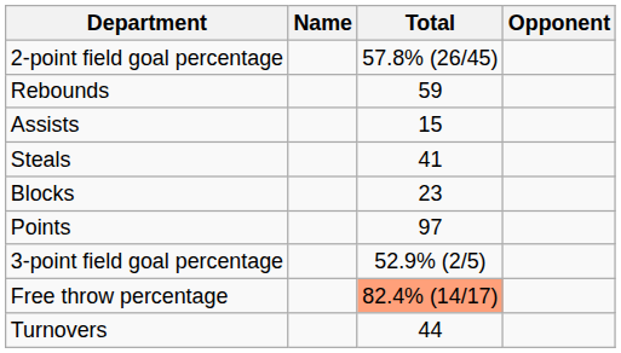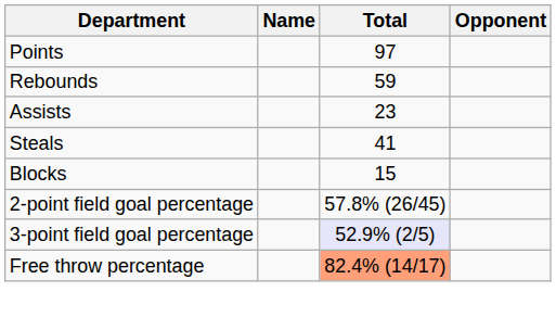rows swapped: Points <-> 2-point field goal percentage
Assists | Total: 15 -> 23
Blocks | Total: 23 -> 15
3-point field goal percentage | Total: no background -> lavender background
- row: Turnovers | 44
